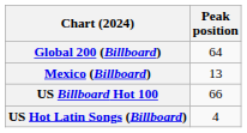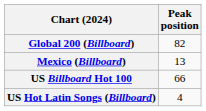Global 200 (Billboard) | Peak position: 64 -> 82
